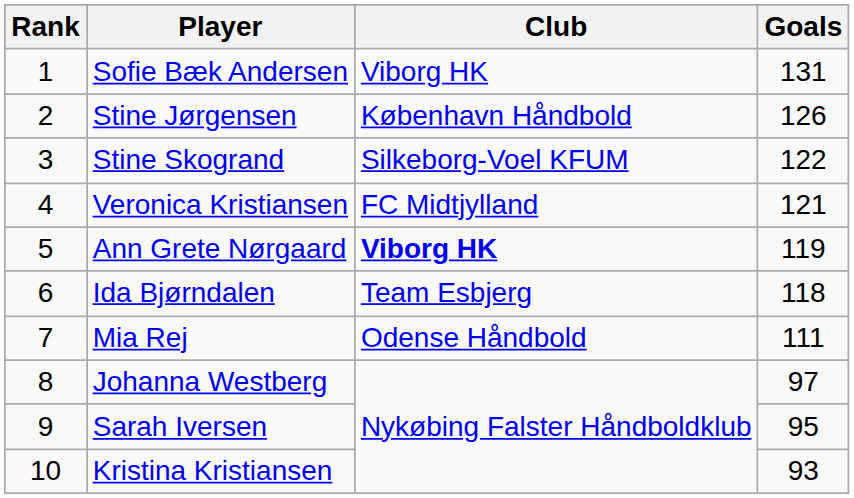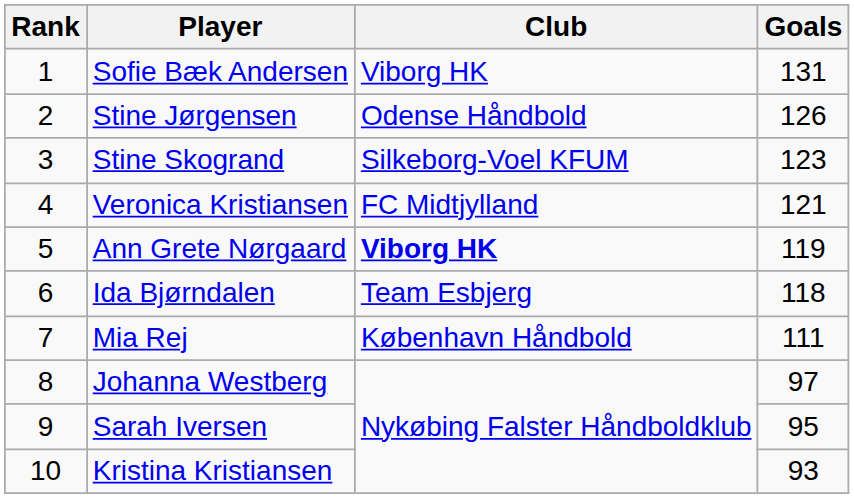Stine Jørgensen | Club: København Håndbold -> Odense Håndbold
Stine Skogrand | Goals: 122 -> 123
Mia Rej | Club: Odense Håndbold -> København Håndbold
